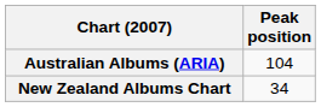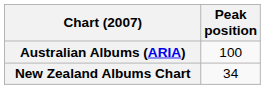Australian Albums (ARIA) | Peak position: 104 -> 100
